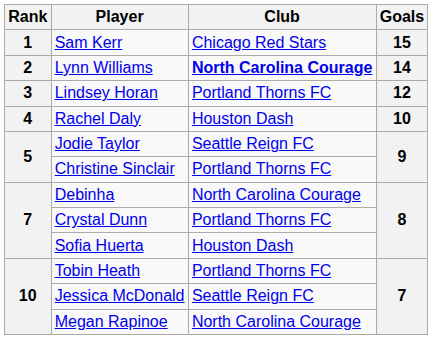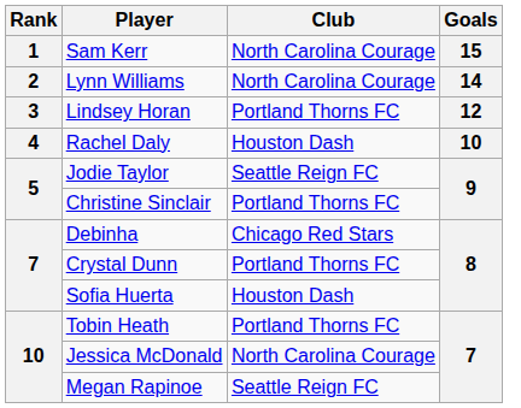Sam Kerr | Club: Chicago Red Stars -> North Carolina Courage
Lynn Williams | Club: bold -> normal
Debinha | Club: North Carolina Courage -> Chicago Red Stars
Jessica McDonald | Club: Seattle Reign FC -> North Carolina Courage
Megan Rapinoe | Club: North Carolina Courage -> Seattle Reign FC
